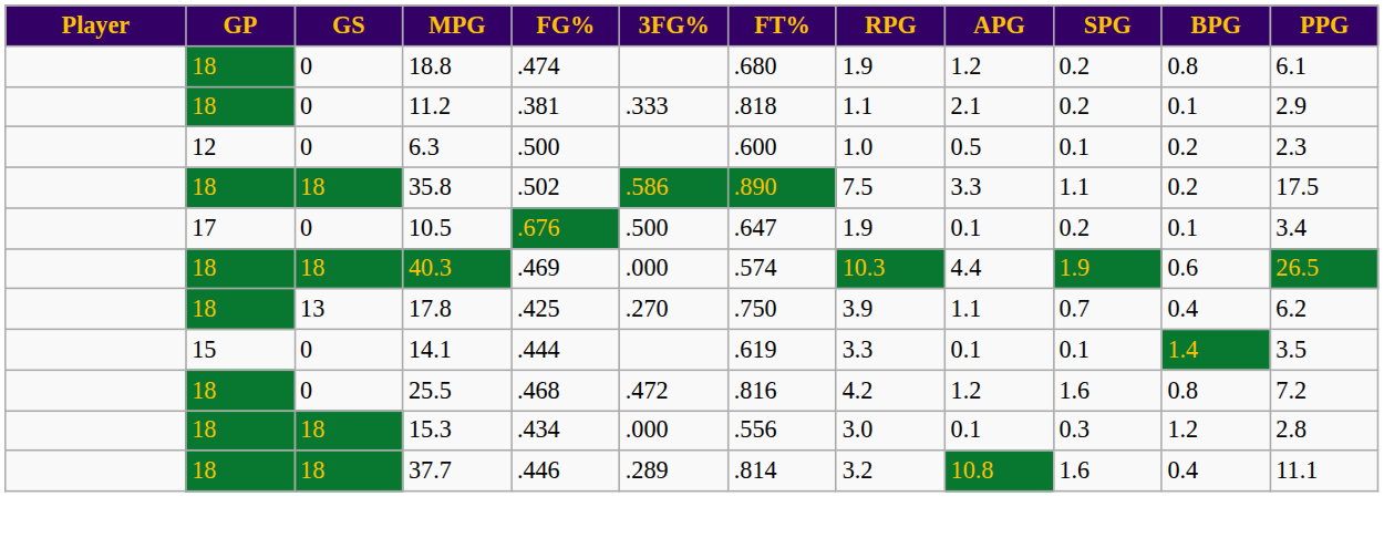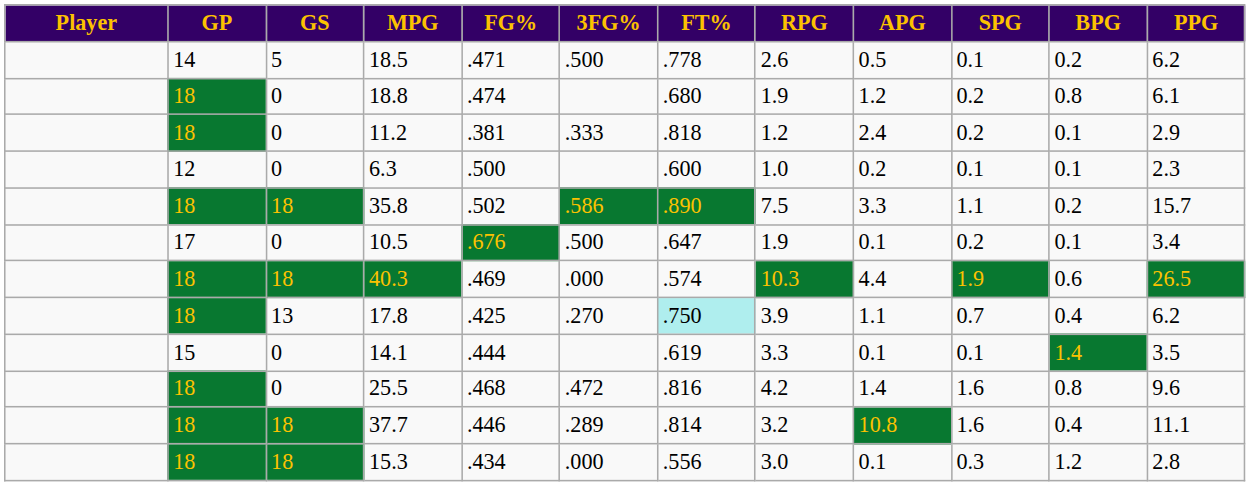+ row: 14 | 5 | 18.5 | .471 | .500 | .778 | 2.6 | 0.5 | 0.1 | 0.2 | 6.2
11.2 | RPG: 1.1 -> 1.2
11.2 | APG: 2.1 -> 2.4
6.3 | APG: 0.5 -> 0.2
6.3 | BPG: 0.2 -> 0.1
35.8 | PPG: 17.5 -> 15.7
17.8 | FT%: no background -> paleturquoise background
25.5 | APG: 1.2 -> 1.4
25.5 | PPG: 7.2 -> 9.6
rows swapped: 15.3 <-> 37.7
